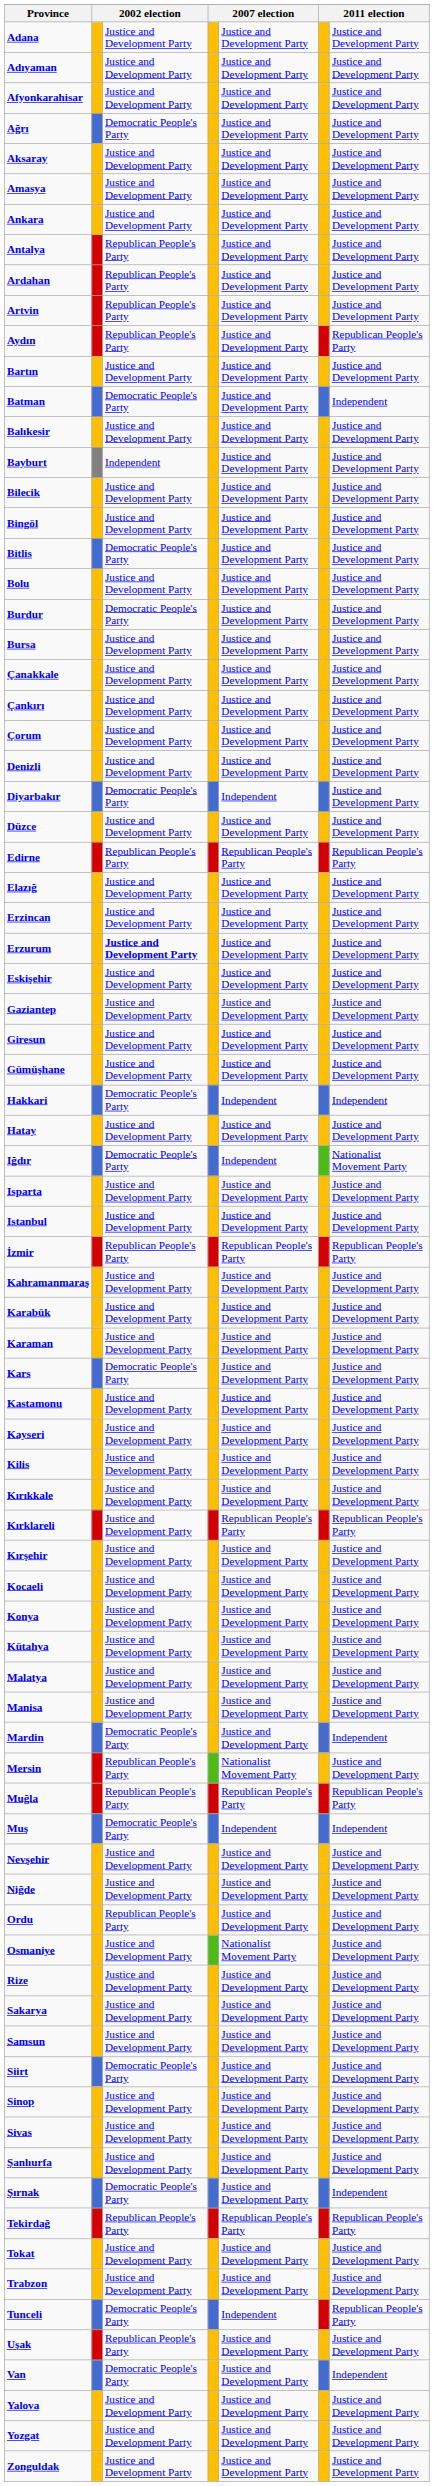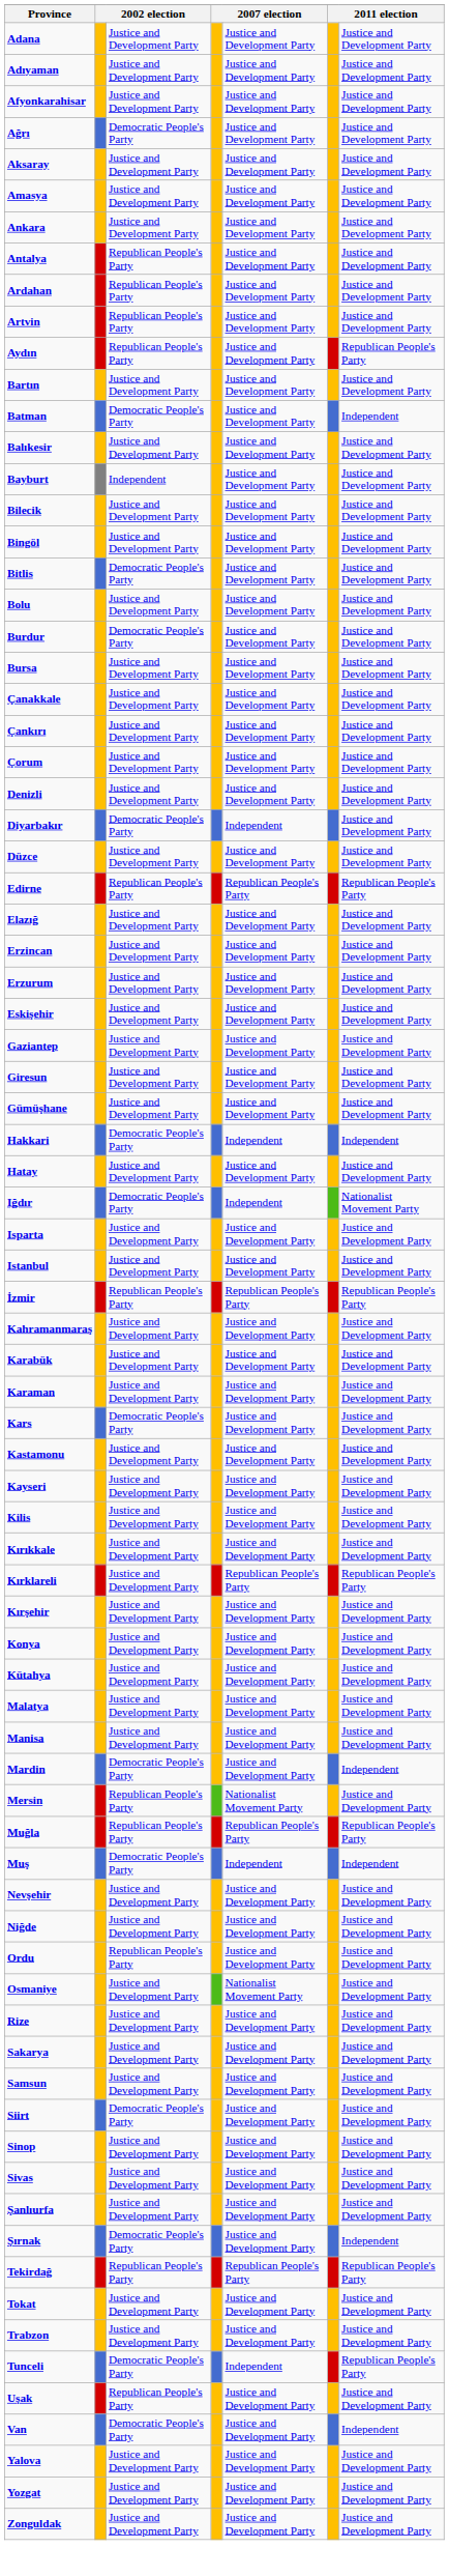Erzurum | column 3: bold -> normal
- row: Kocaeli | Justice and Development Party | Justice and Development Party | Justice and Development Party
